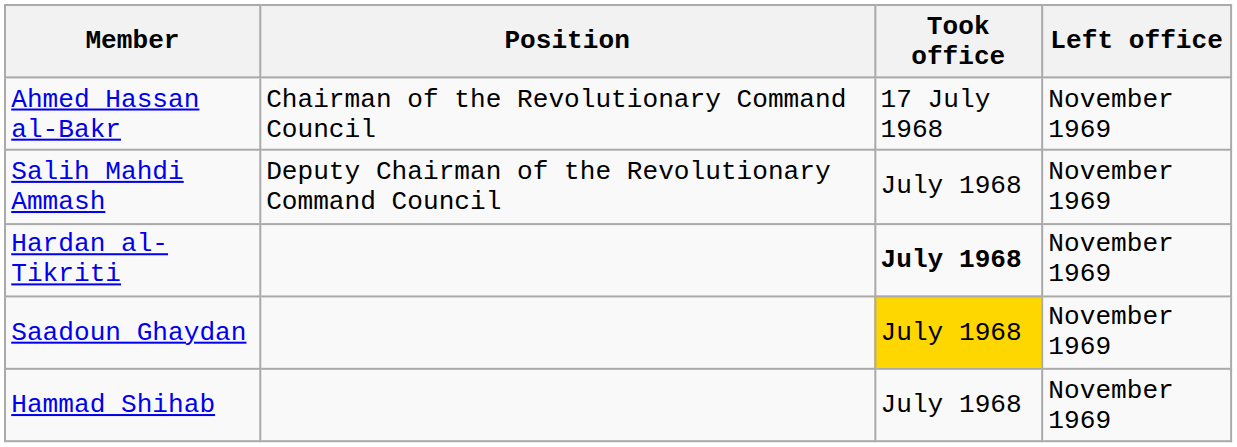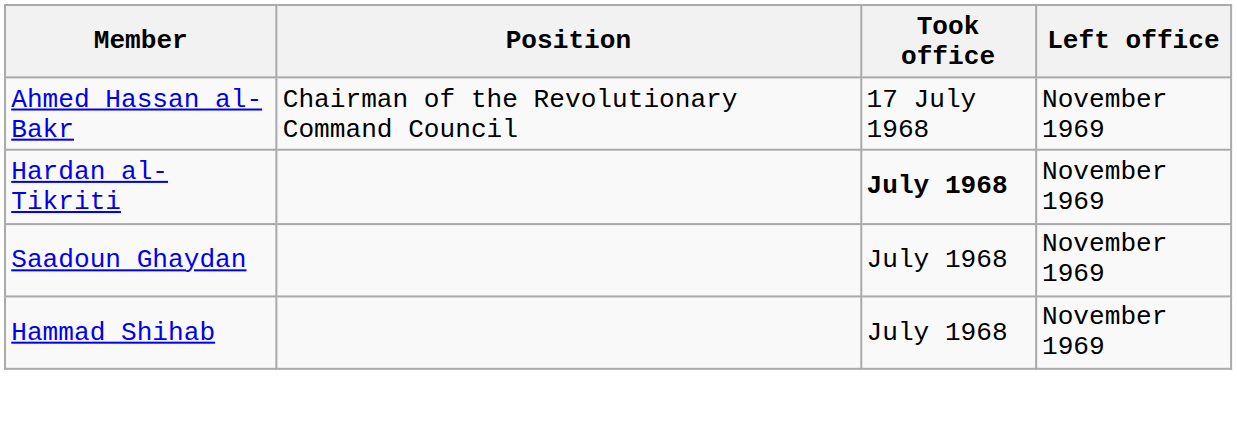- row: Salih Mahdi Ammash | Deputy Chairman of the Revolutionary Command Council | July 1968 | November 1969
Saadoun Ghaydan | Took office: gold background -> no background
